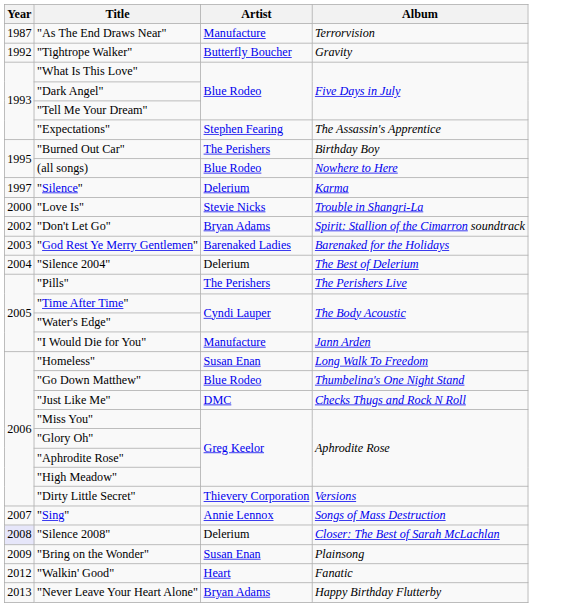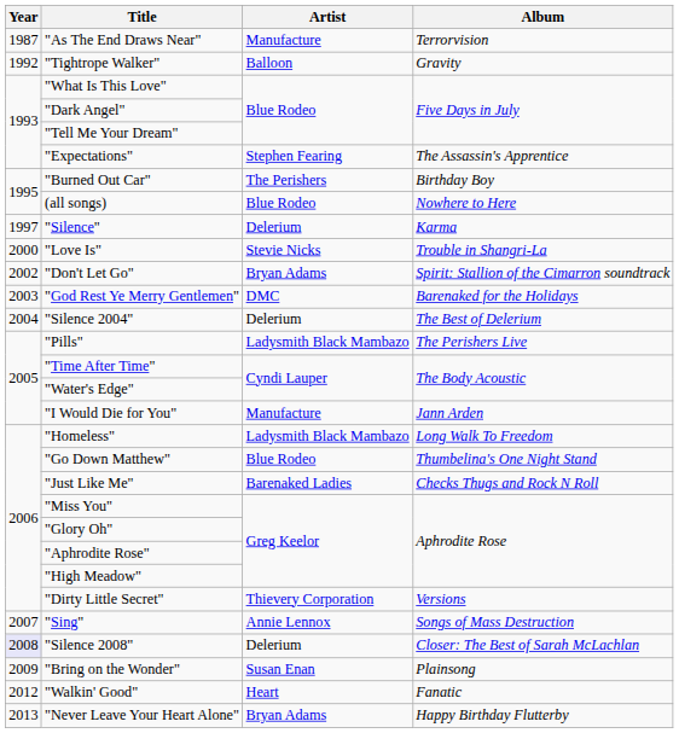"Tightrope Walker" | Artist: Butterfly Boucher -> Balloon
"God Rest Ye Merry Gentlemen" | Artist: Barenaked Ladies -> DMC
"Pills" | Artist: The Perishers -> Ladysmith Black Mambazo
"Homeless" | Artist: Susan Enan -> Ladysmith Black Mambazo
"Just Like Me" | Artist: DMC -> Barenaked Ladies
